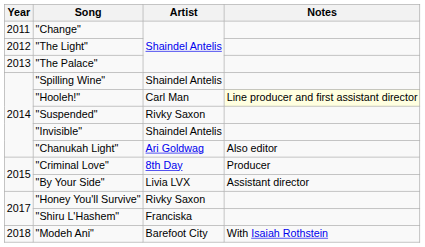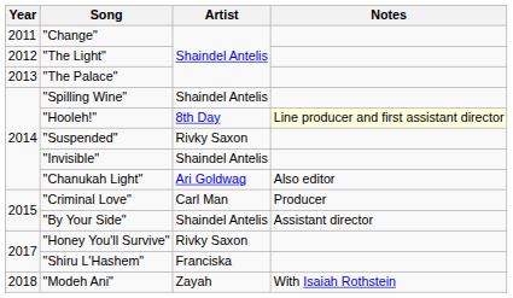"Hooleh!" | Artist: Carl Man -> 8th Day
"Criminal Love" | Artist: 8th Day -> Carl Man
"By Your Side" | Artist: Livia LVX -> Shaindel Antelis
"Modeh Ani" | Artist: Barefoot City -> Zayah
